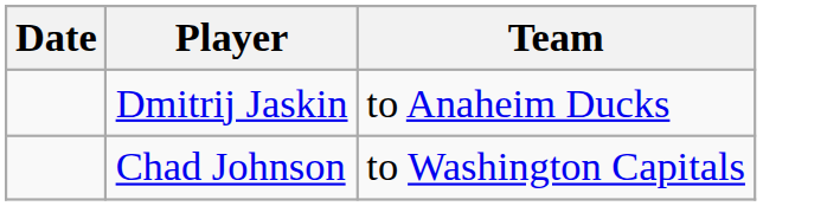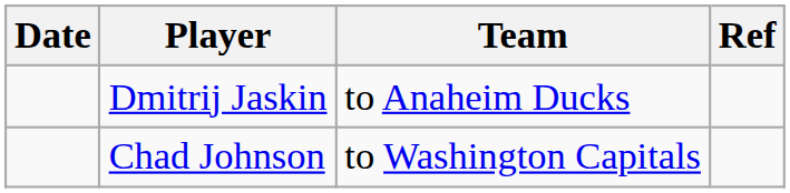+ column: Ref
